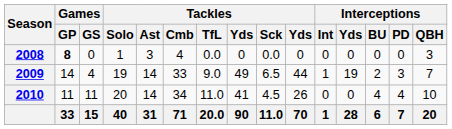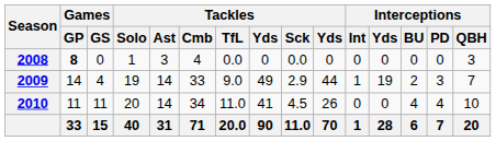2009 | Tackles / Sck: 6.5 -> 2.9
